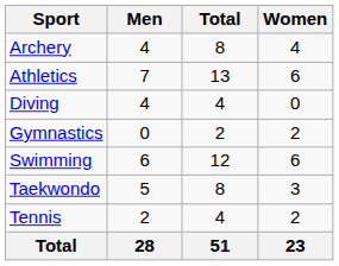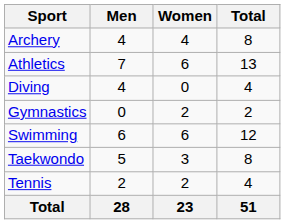columns swapped: Women <-> Total
